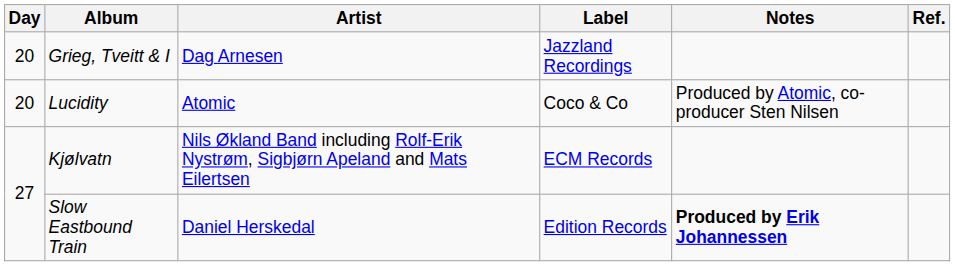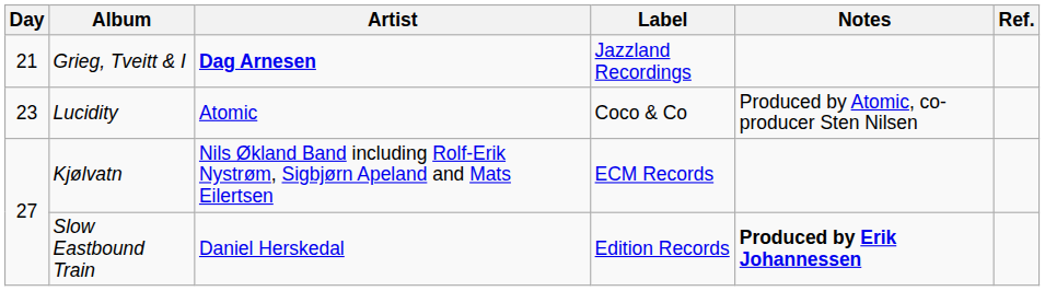Grieg, Tveitt & I | Day: 20 -> 21
Grieg, Tveitt & I | Artist: normal -> bold
Lucidity | Day: 20 -> 23
